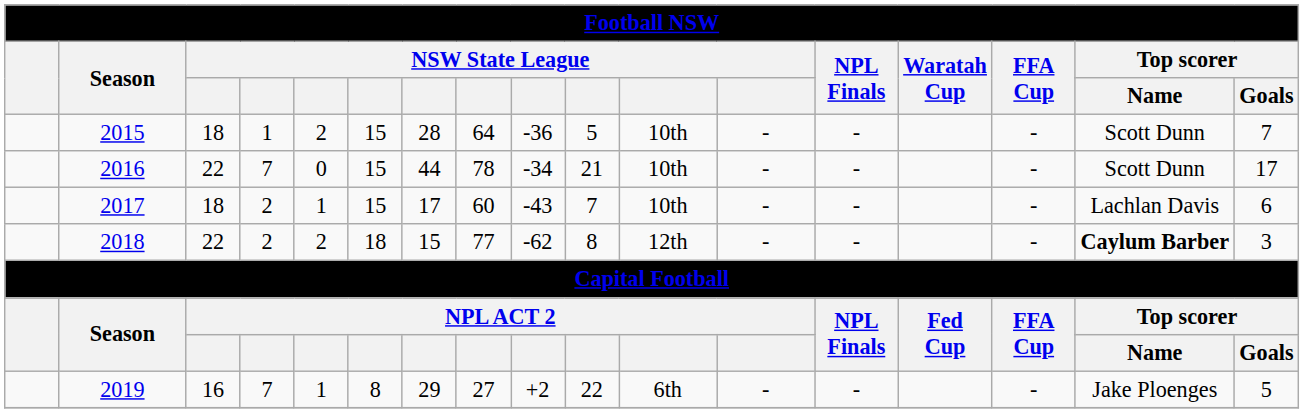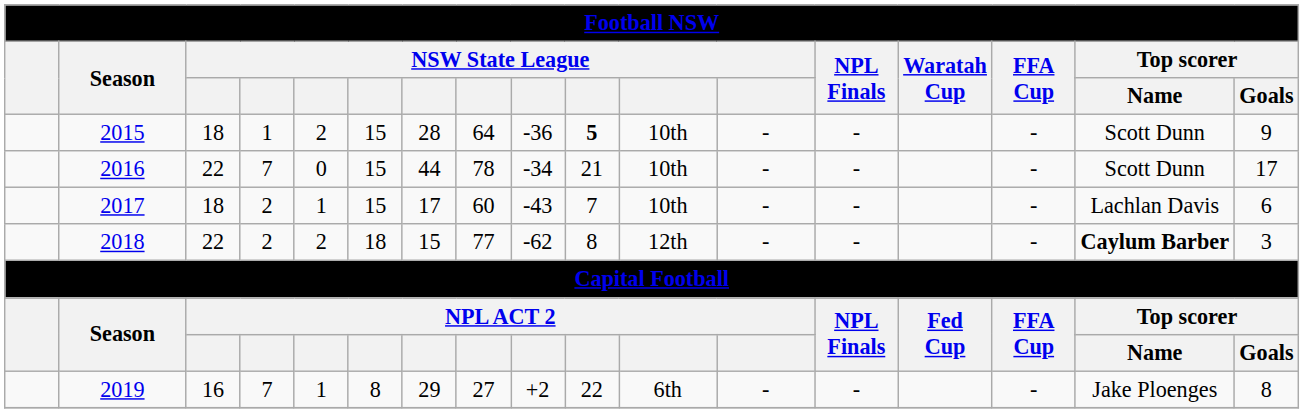2015 | column 10: normal -> bold
2015 | Top scorer / Goals: 7 -> 9
2019 | Top scorer / Goals: 5 -> 8
